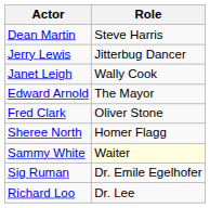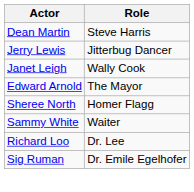- row: Fred Clark | Oliver Stone
Sammy White | Role: lightyellow background -> no background
rows swapped: Sig Ruman <-> Richard Loo
